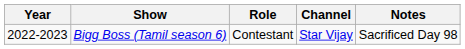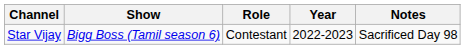columns swapped: Year <-> Channel
